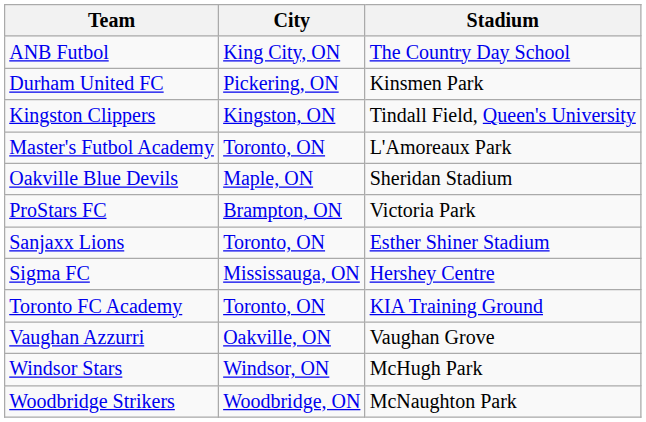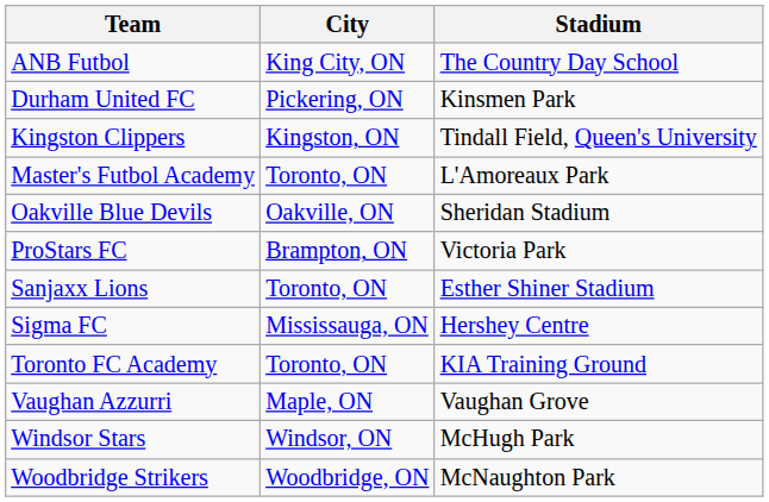Oakville Blue Devils | City: Maple, ON -> Oakville, ON
Vaughan Azzurri | City: Oakville, ON -> Maple, ON
